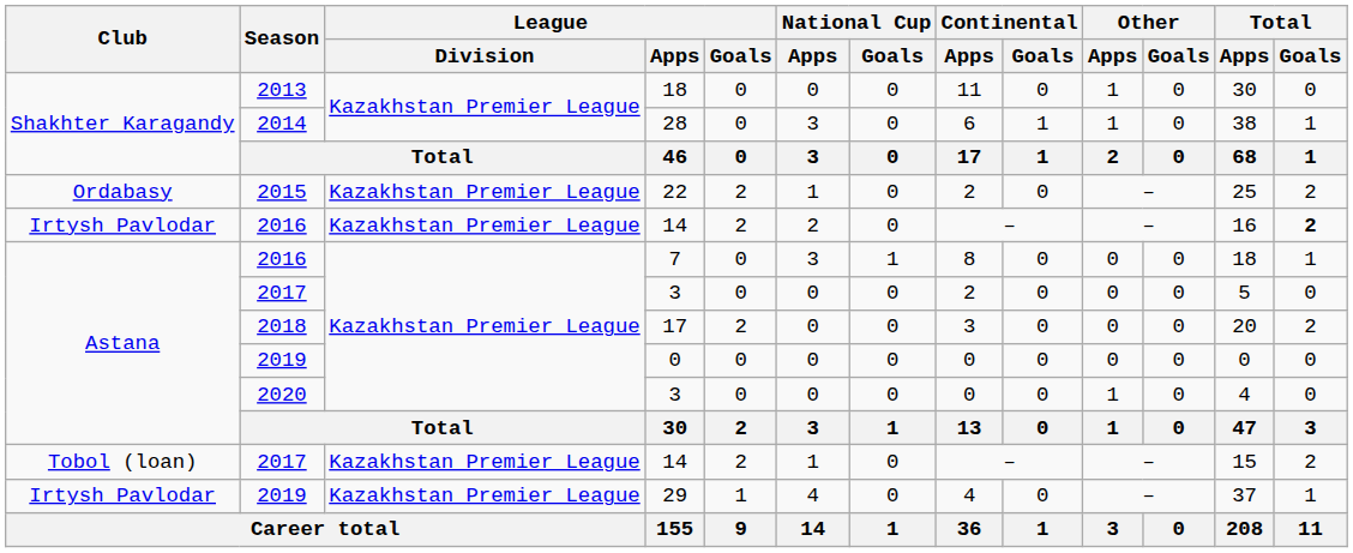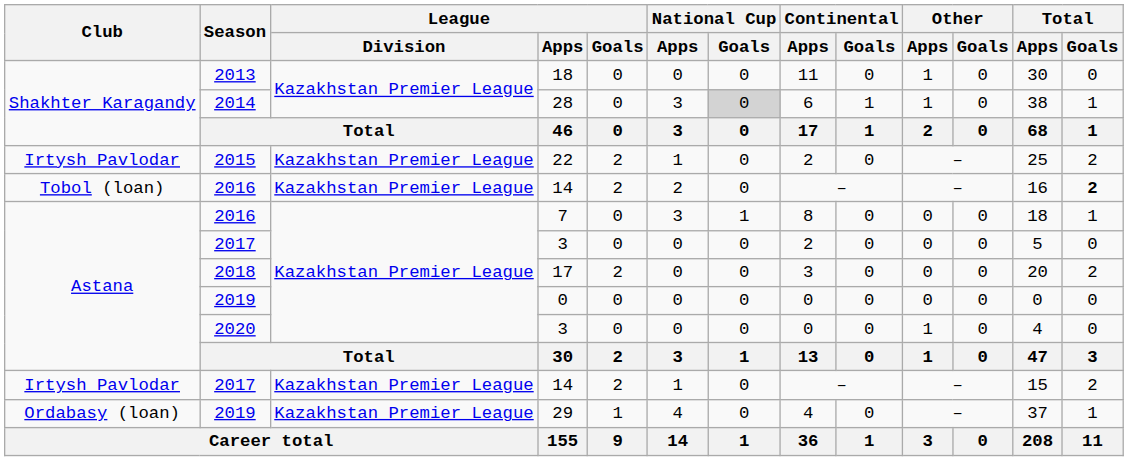28 | National Cup / Goals: no background -> lightgrey background
22 | Club: Ordabasy -> Irtysh Pavlodar
2016 / 14 | Club: Irtysh Pavlodar -> Tobol (loan)
2017 / 14 | Club: Tobol (loan) -> Irtysh Pavlodar
29 | Club: Irtysh Pavlodar -> Ordabasy (loan)
